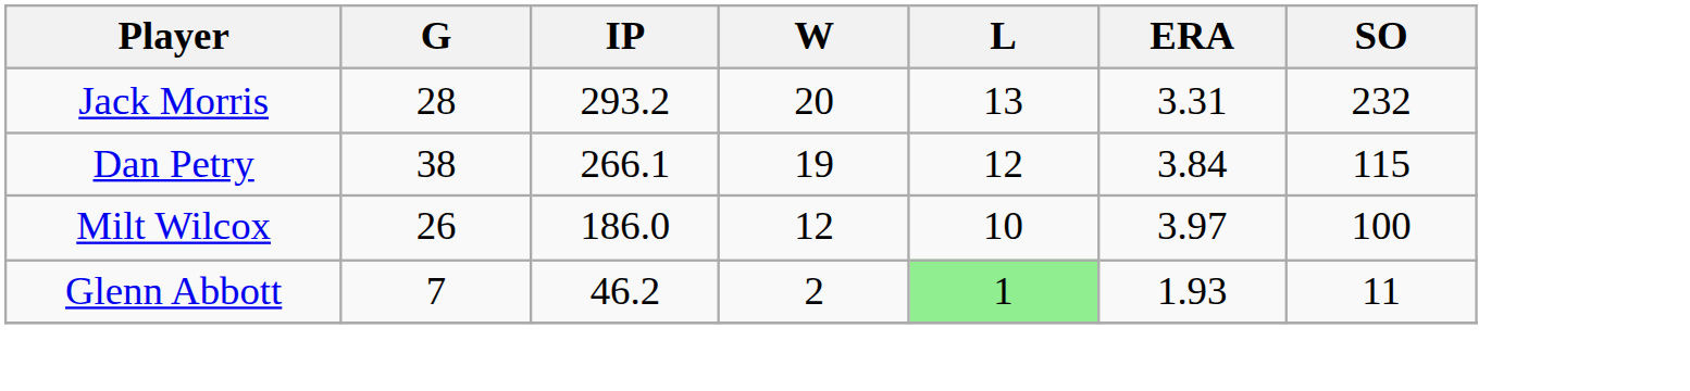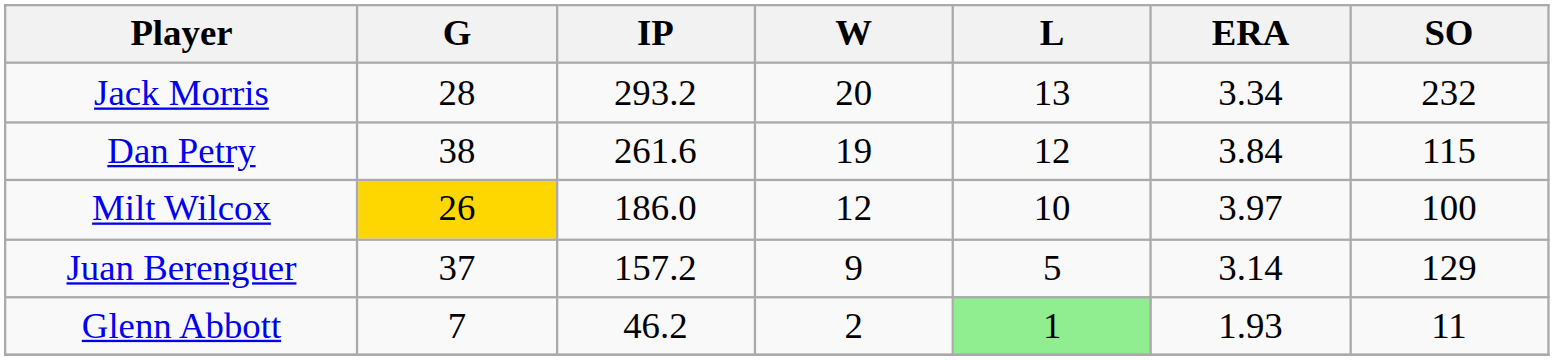Jack Morris | ERA: 3.31 -> 3.34
Dan Petry | IP: 266.1 -> 261.6
Milt Wilcox | G: no background -> gold background
+ row: Juan Berenguer | 37 | 157.2 | 9 | 5 | 3.14 | 129
